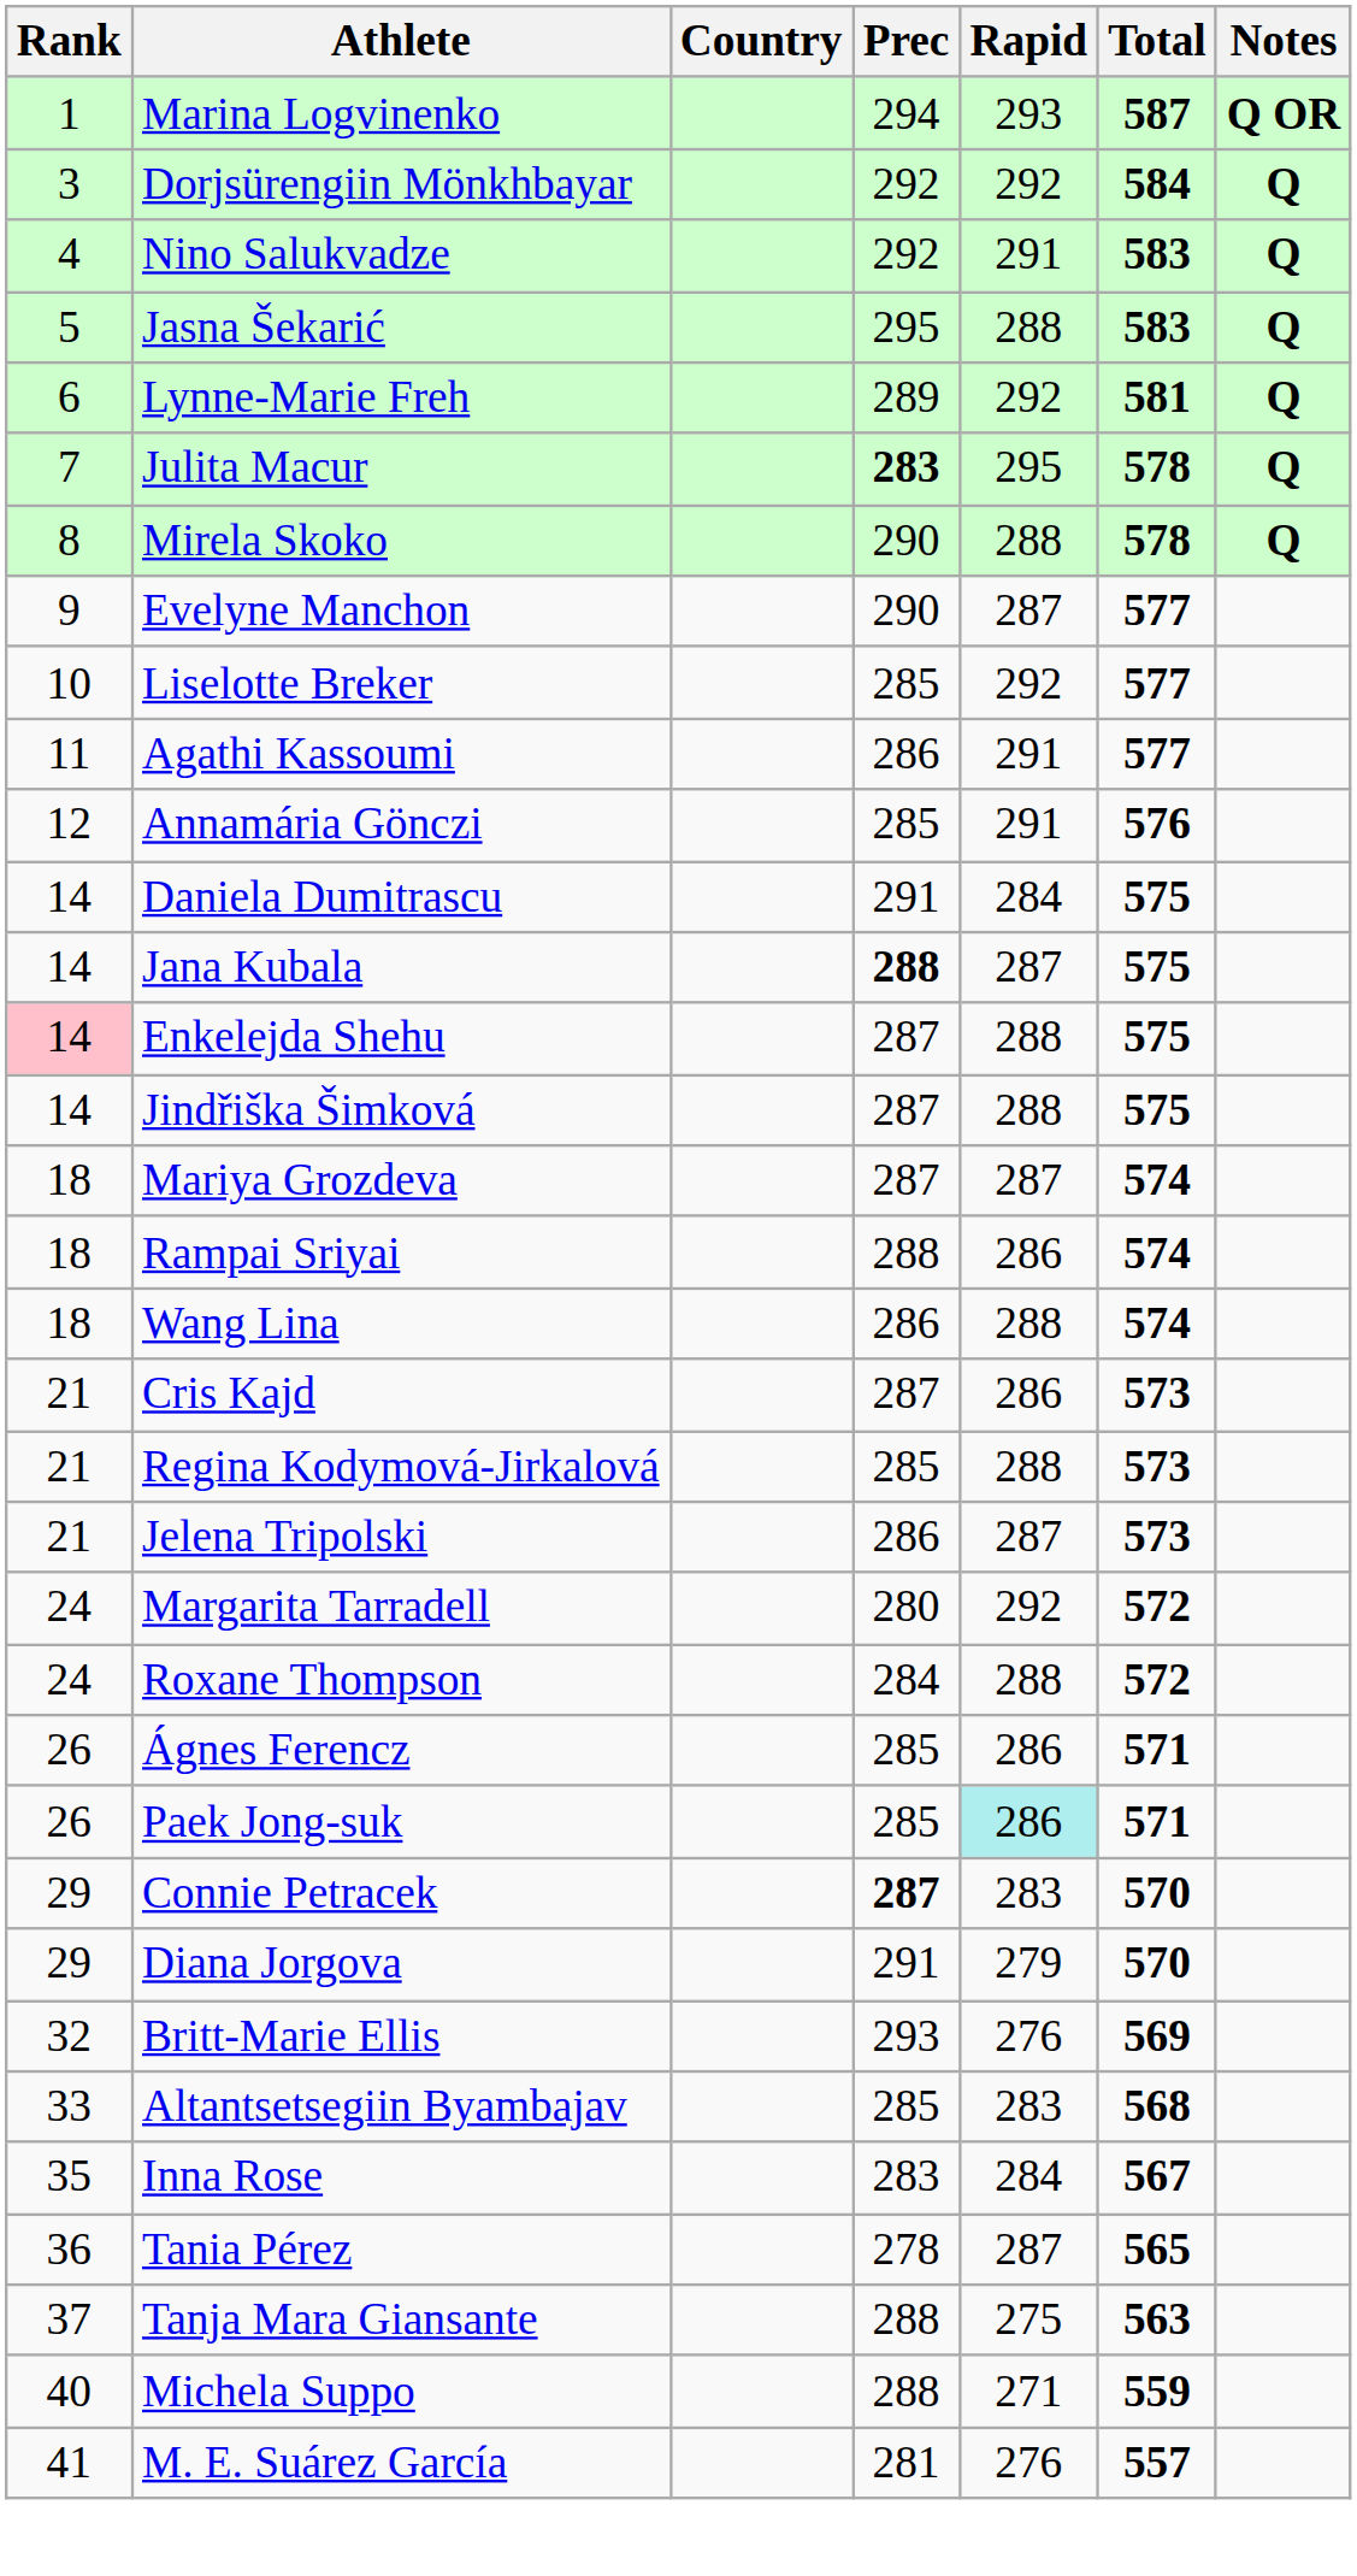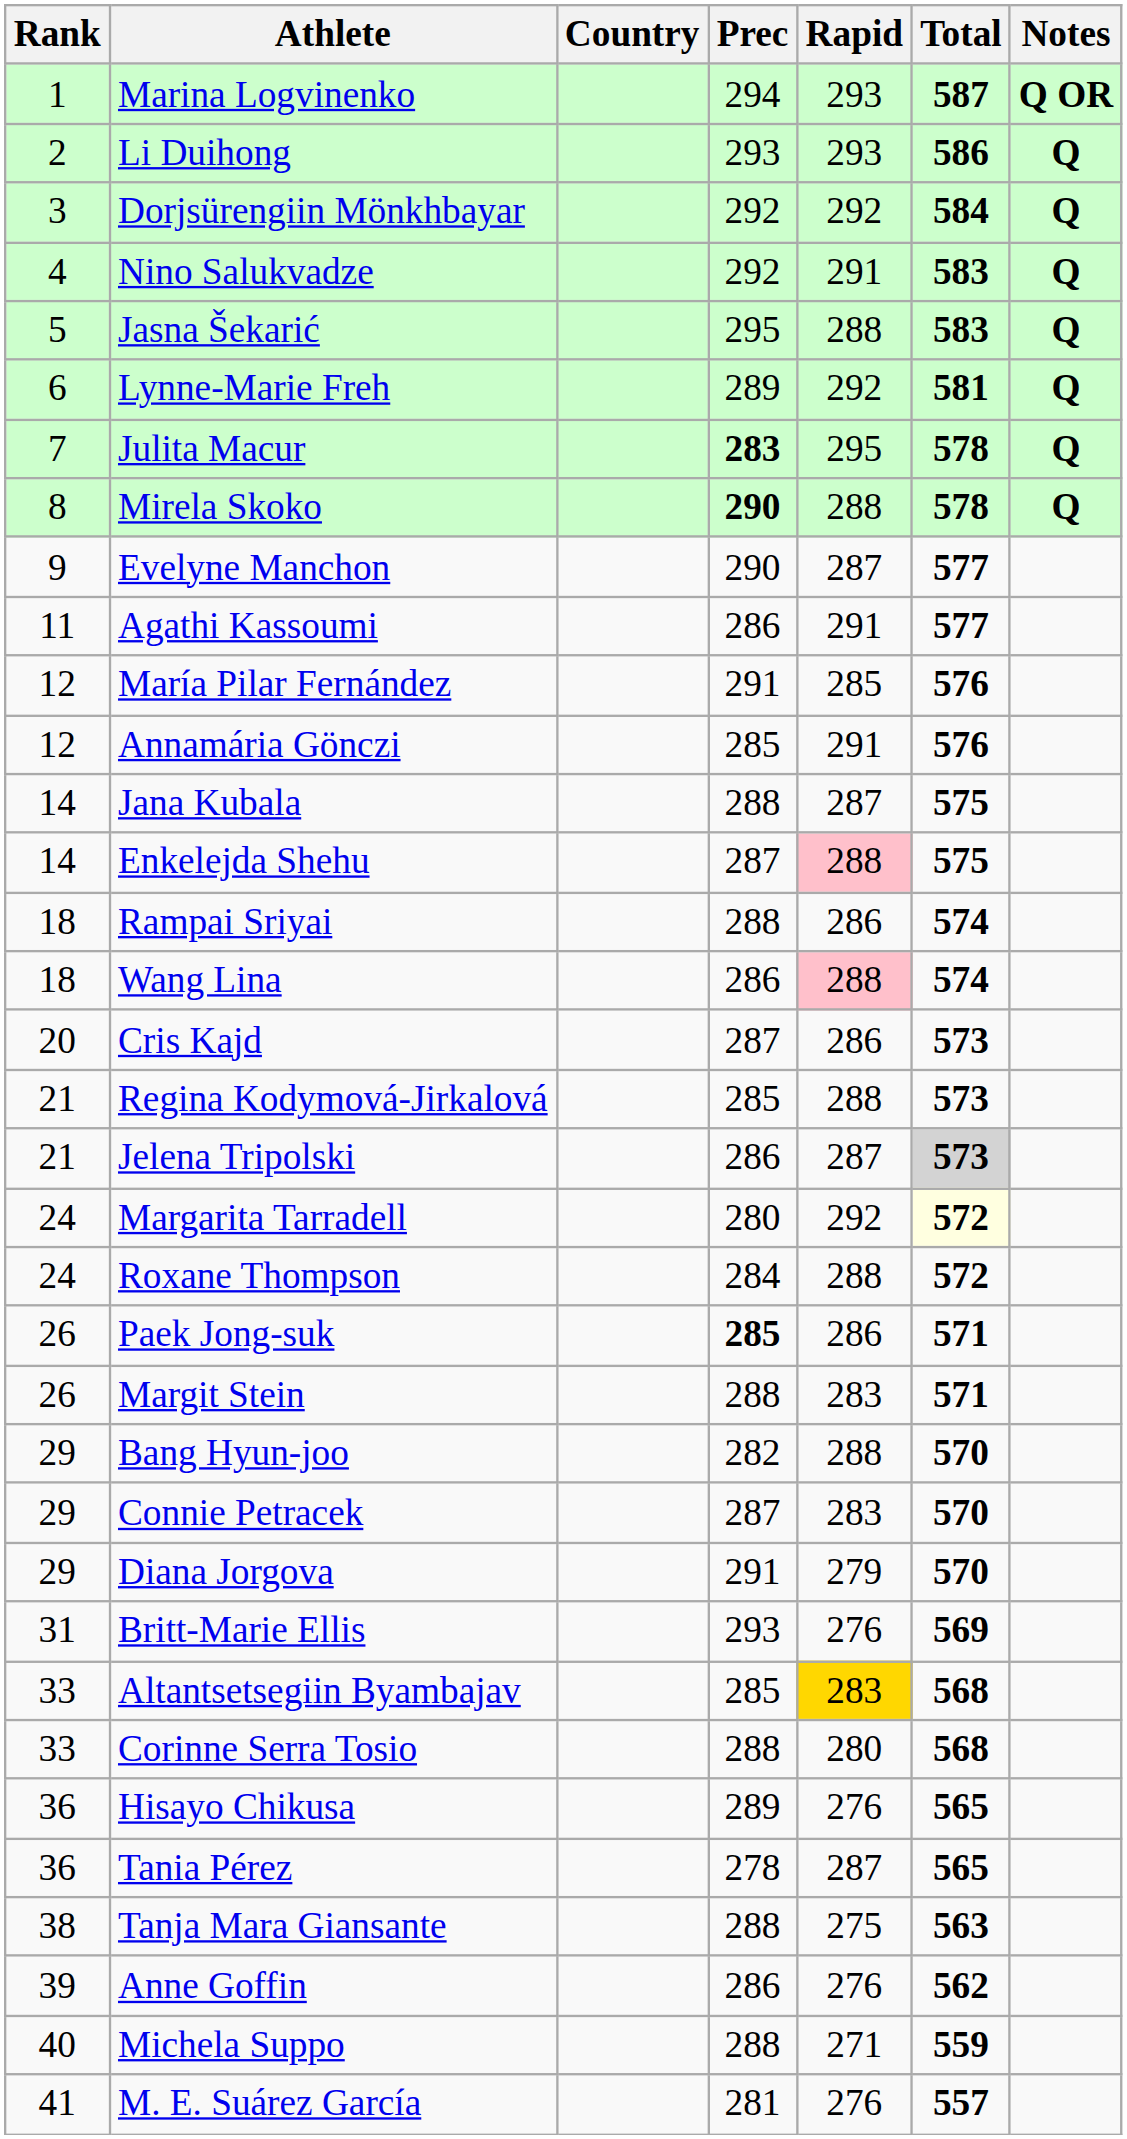+ row: 2 | Li Duihong | 293 | 293 | 586 | Q
Mirela Skoko | Prec: normal -> bold
- row: 10 | Liselotte Breker | 285 | 292 | 577
+ row: 12 | María Pilar Fernández | 291 | 285 | 576
- row: 14 | Daniela Dumitrascu | 291 | 284 | 575
Jana Kubala | Prec: bold -> normal
Enkelejda Shehu | Rank: pink background -> no background
Enkelejda Shehu | Rapid: no background -> pink background
- row: 14 | Jindřiška Šimková | 287 | 288 | 575
- row: 18 | Mariya Grozdeva | 287 | 287 | 574
Wang Lina | Rapid: no background -> pink background
Cris Kajd | Rank: 21 -> 20
Jelena Tripolski | Total: no background -> lightgrey background
Margarita Tarradell | Total: no background -> lightyellow background
- row: 26 | Ágnes Ferencz | 285 | 286 | 571
Paek Jong-suk | Prec: normal -> bold
Paek Jong-suk | Rapid: paleturquoise background -> no background
+ row: 26 | Margit Stein | 288 | 283 | 571
+ row: 29 | Bang Hyun-joo | 282 | 288 | 570
Connie Petracek | Prec: bold -> normal
Britt-Marie Ellis | Rank: 32 -> 31
Altantsetsegiin Byambajav | Rapid: no background -> gold background
+ row: 33 | Corinne Serra Tosio | 288 | 280 | 568
- row: 35 | Inna Rose | 283 | 284 | 567
+ row: 36 | Hisayo Chikusa | 289 | 276 | 565
Tanja Mara Giansante | Rank: 37 -> 38
+ row: 39 | Anne Goffin | 286 | 276 | 562
